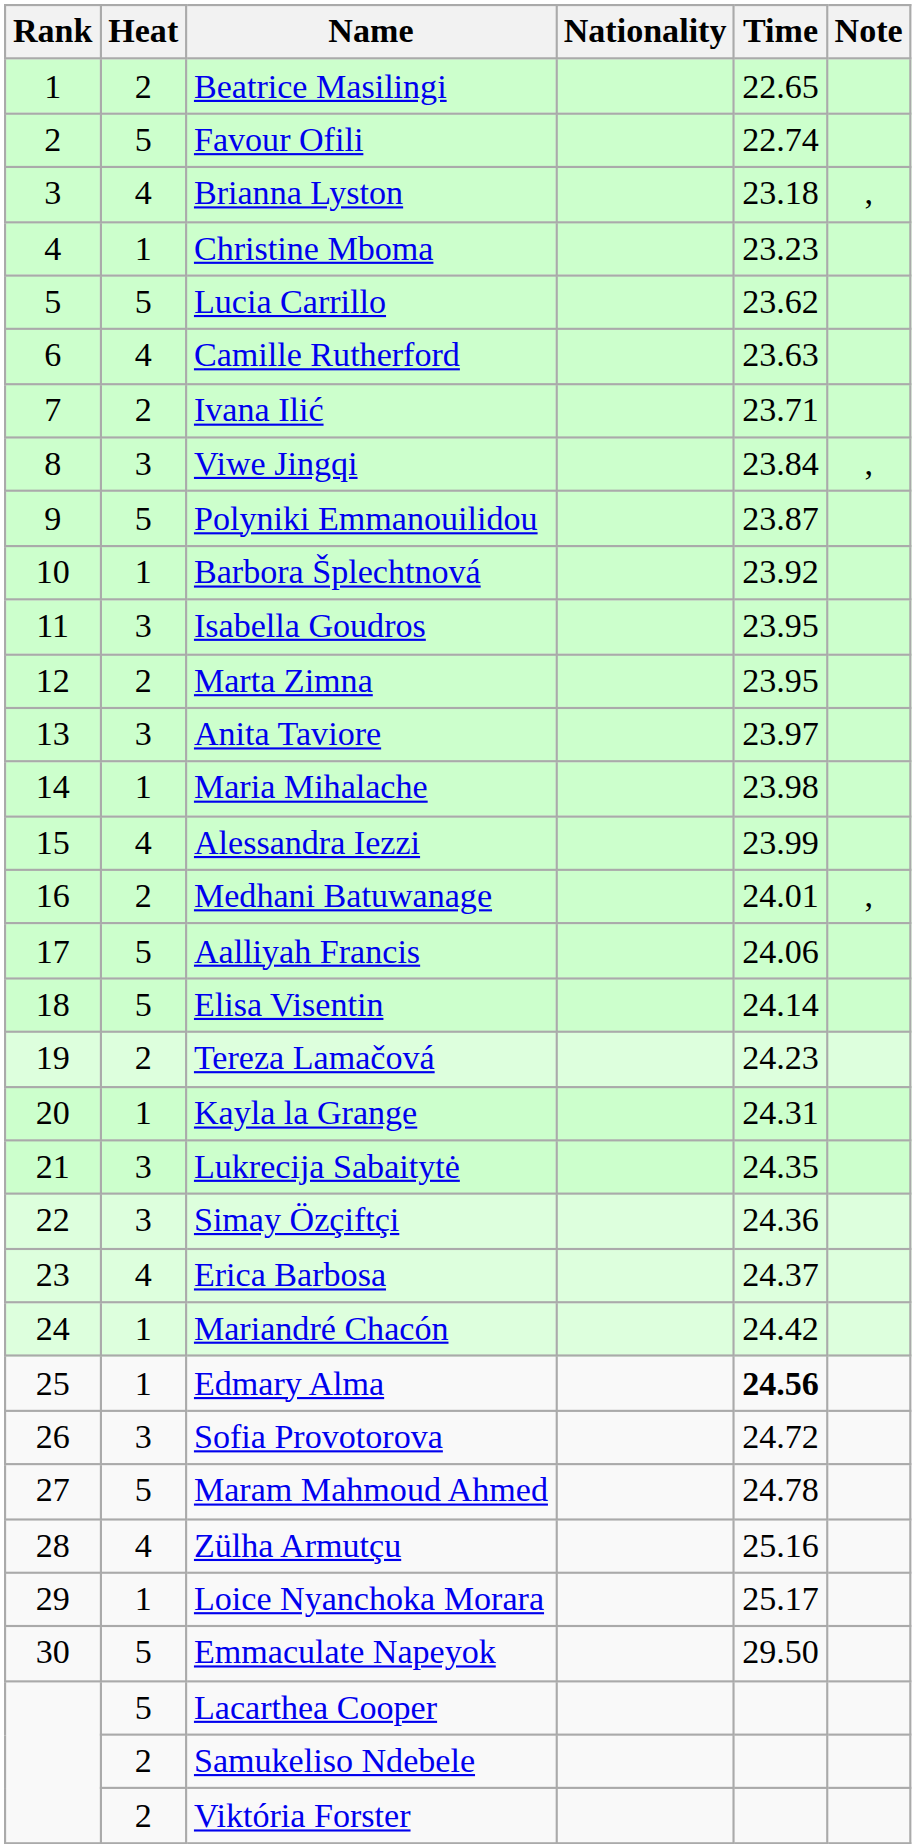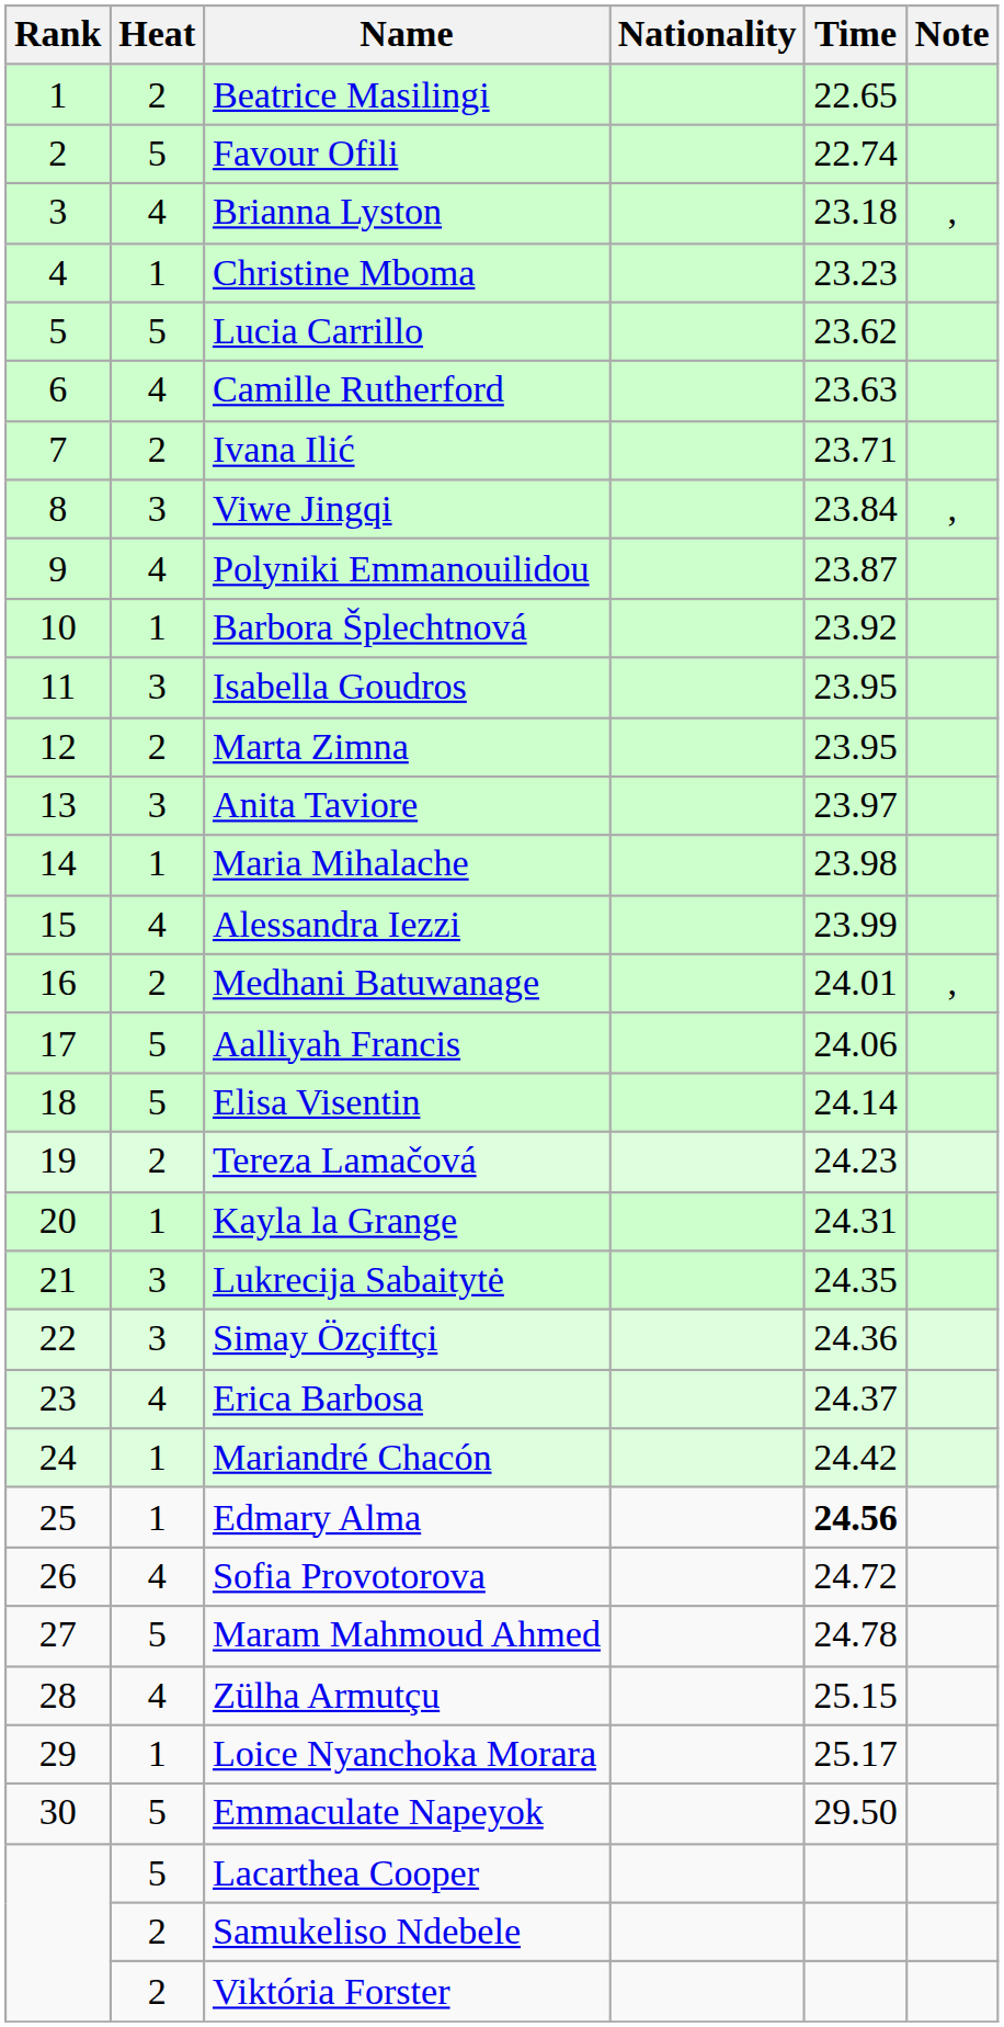Polyniki Emmanouilidou | Heat: 5 -> 4
Sofia Provotorova | Heat: 3 -> 4
Zülha Armutçu | Time: 25.16 -> 25.15
